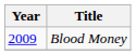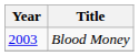Blood Money | Year: 2009 -> 2003
